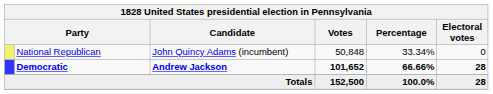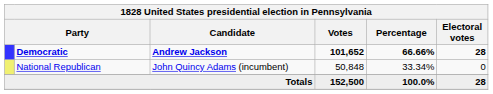rows swapped: Democratic <-> National Republican
